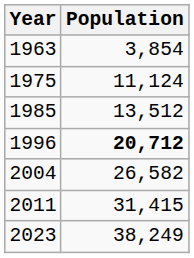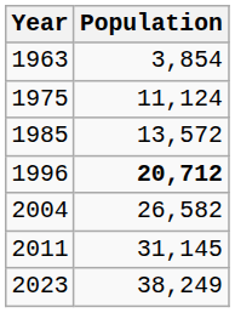1985 | Population: 13,512 -> 13,572
2011 | Population: 31,415 -> 31,145
